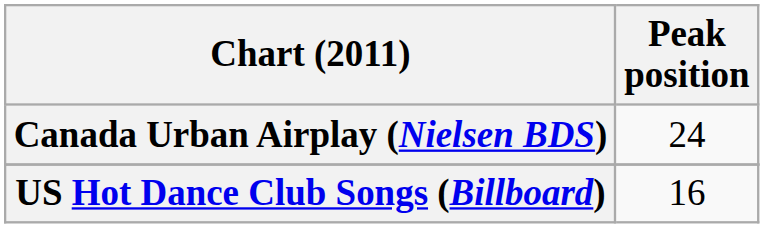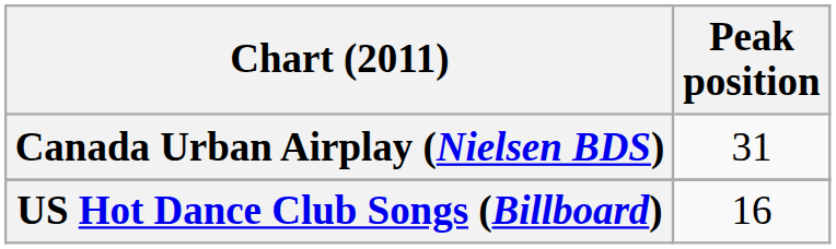Canada Urban Airplay (Nielsen BDS) | Peak position: 24 -> 31
